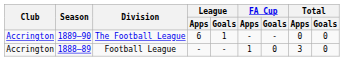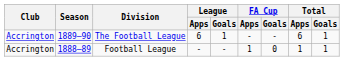The Football League | Total / Apps: 0 -> 6
The Football League | Total / Goals: 0 -> 1
Football League | Total / Apps: 3 -> 1
Football League | Total / Goals: 0 -> 1
